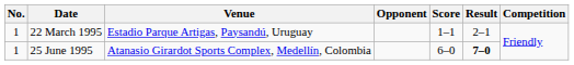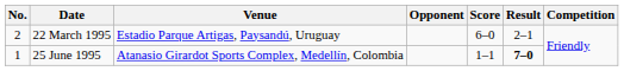22 March 1995 | No.: 1 -> 2
22 March 1995 | Score: 1–1 -> 6–0
25 June 1995 | Score: 6–0 -> 1–1
